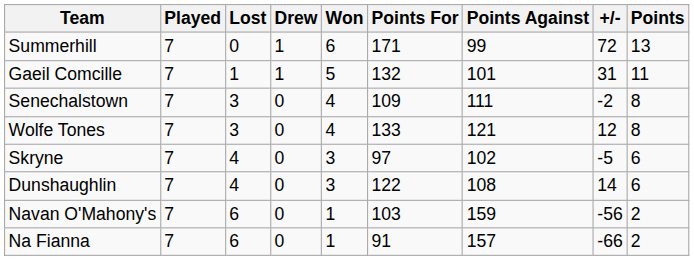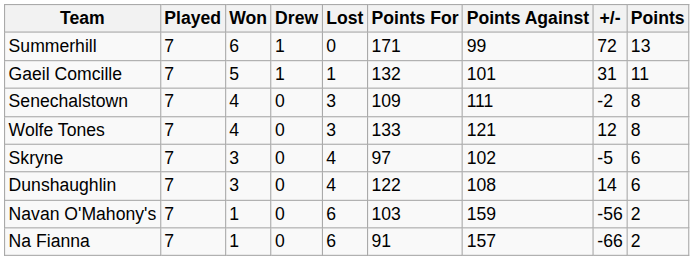columns swapped: Won <-> Lost
